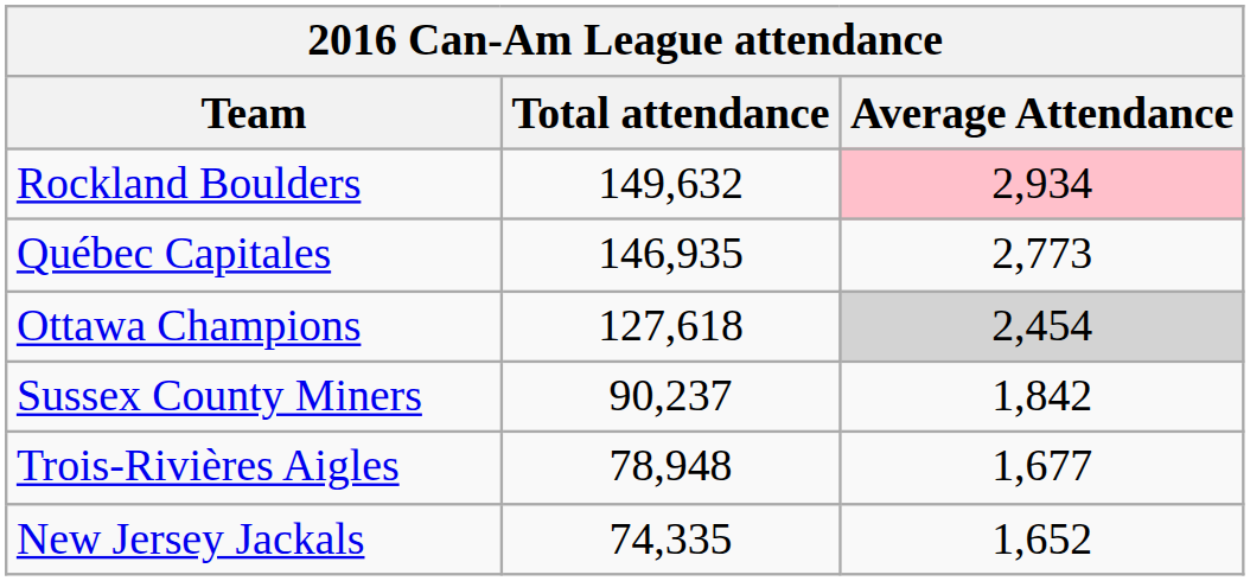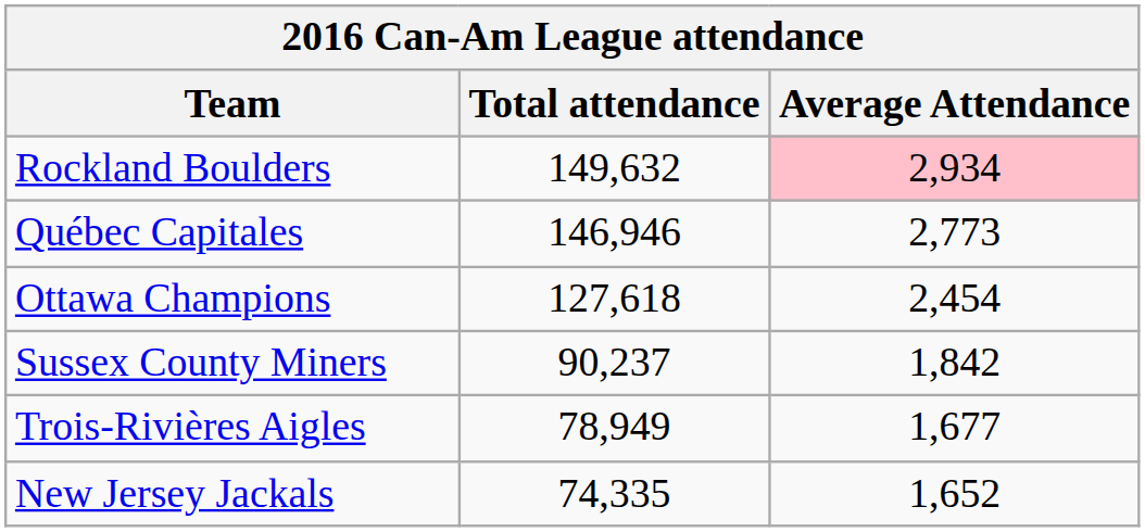Québec Capitales | Total attendance: 146,935 -> 146,946
Ottawa Champions | Average Attendance: lightgrey background -> no background
Trois-Rivières Aigles | Total attendance: 78,948 -> 78,949
